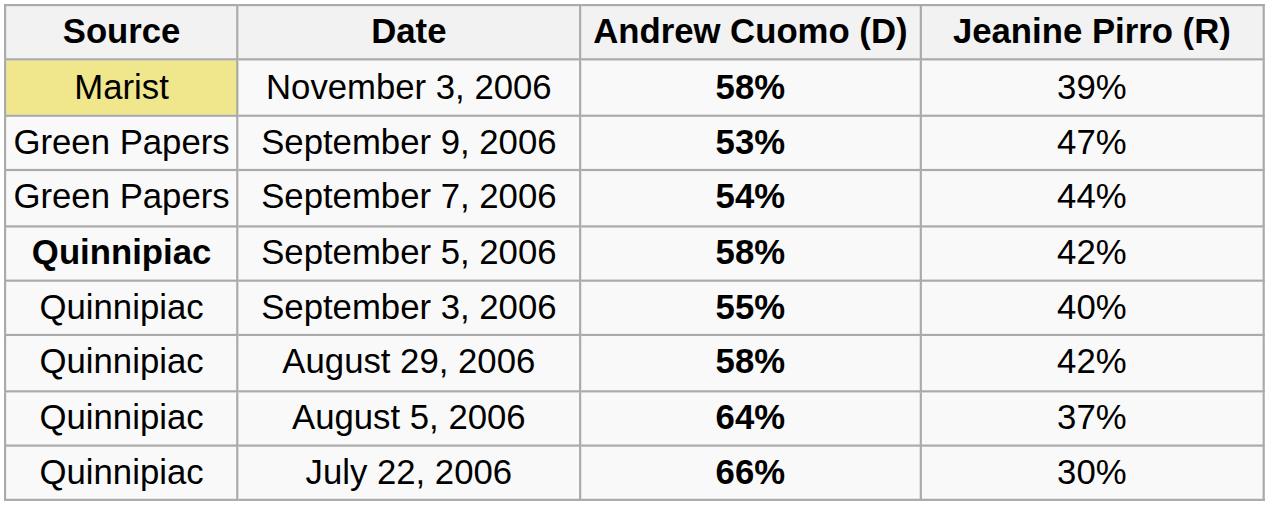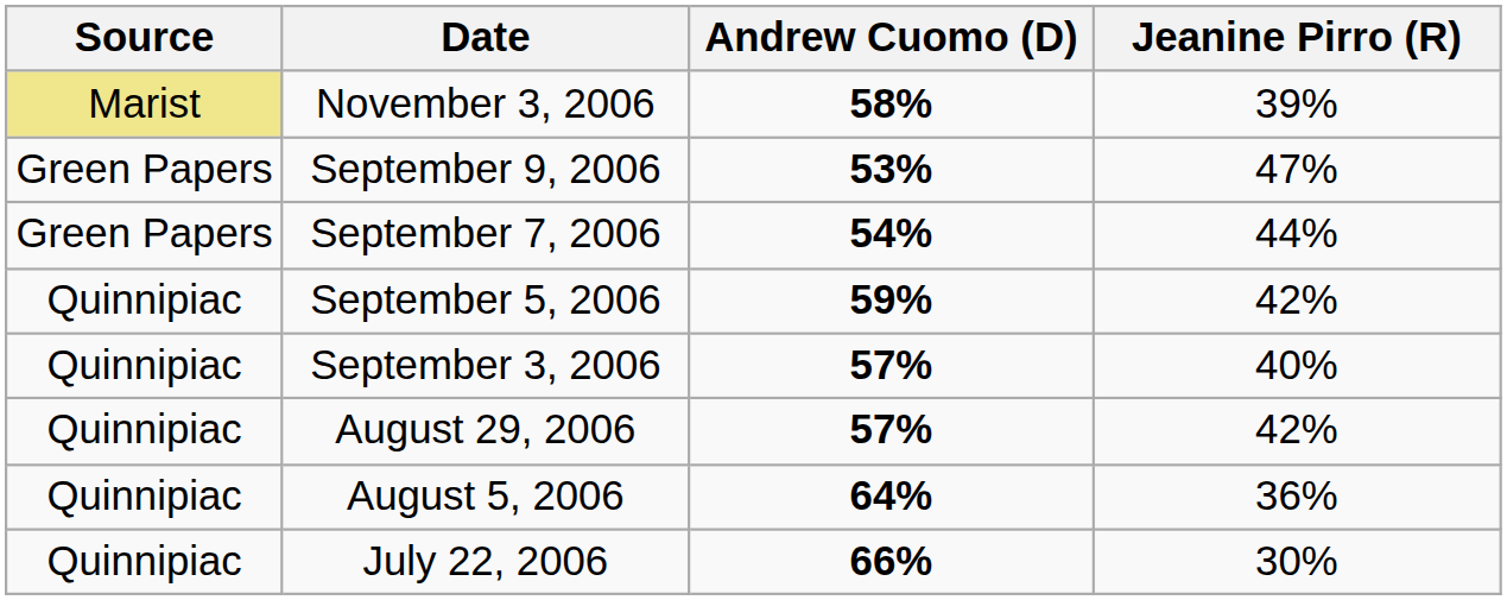September 5, 2006 | Source: bold -> normal
September 5, 2006 | Andrew Cuomo (D): 58% -> 59%
September 3, 2006 | Andrew Cuomo (D): 55% -> 57%
August 29, 2006 | Andrew Cuomo (D): 58% -> 57%
August 5, 2006 | Jeanine Pirro (R): 37% -> 36%
